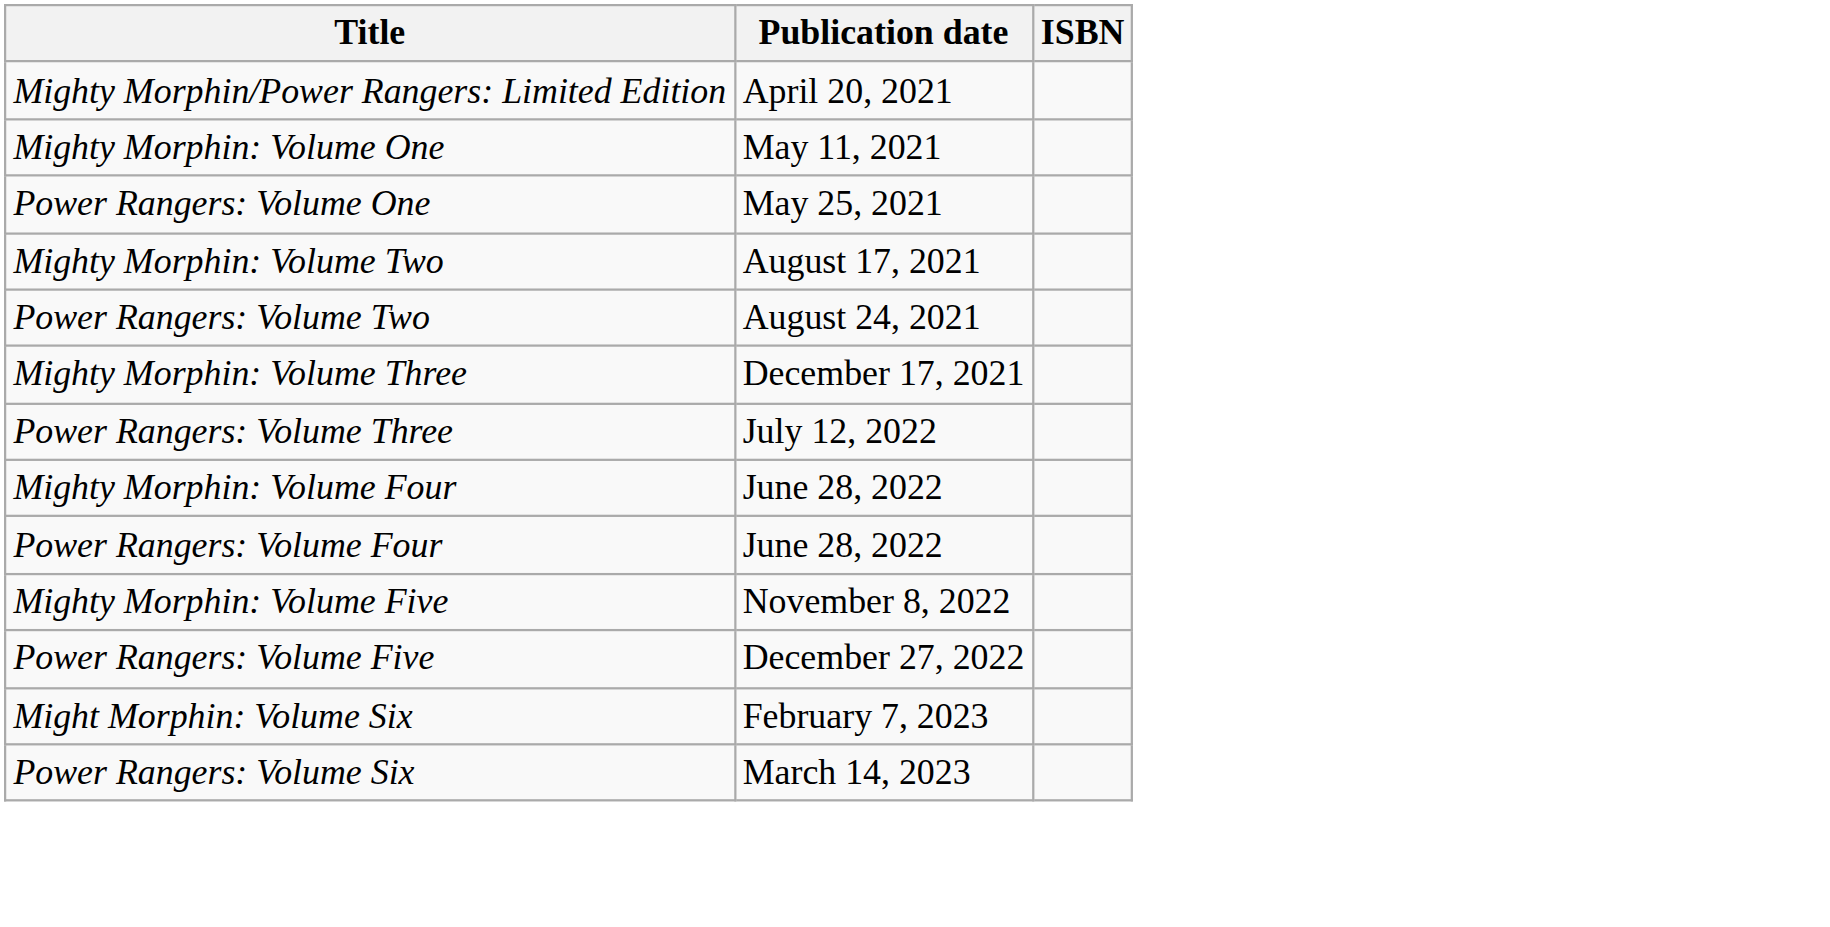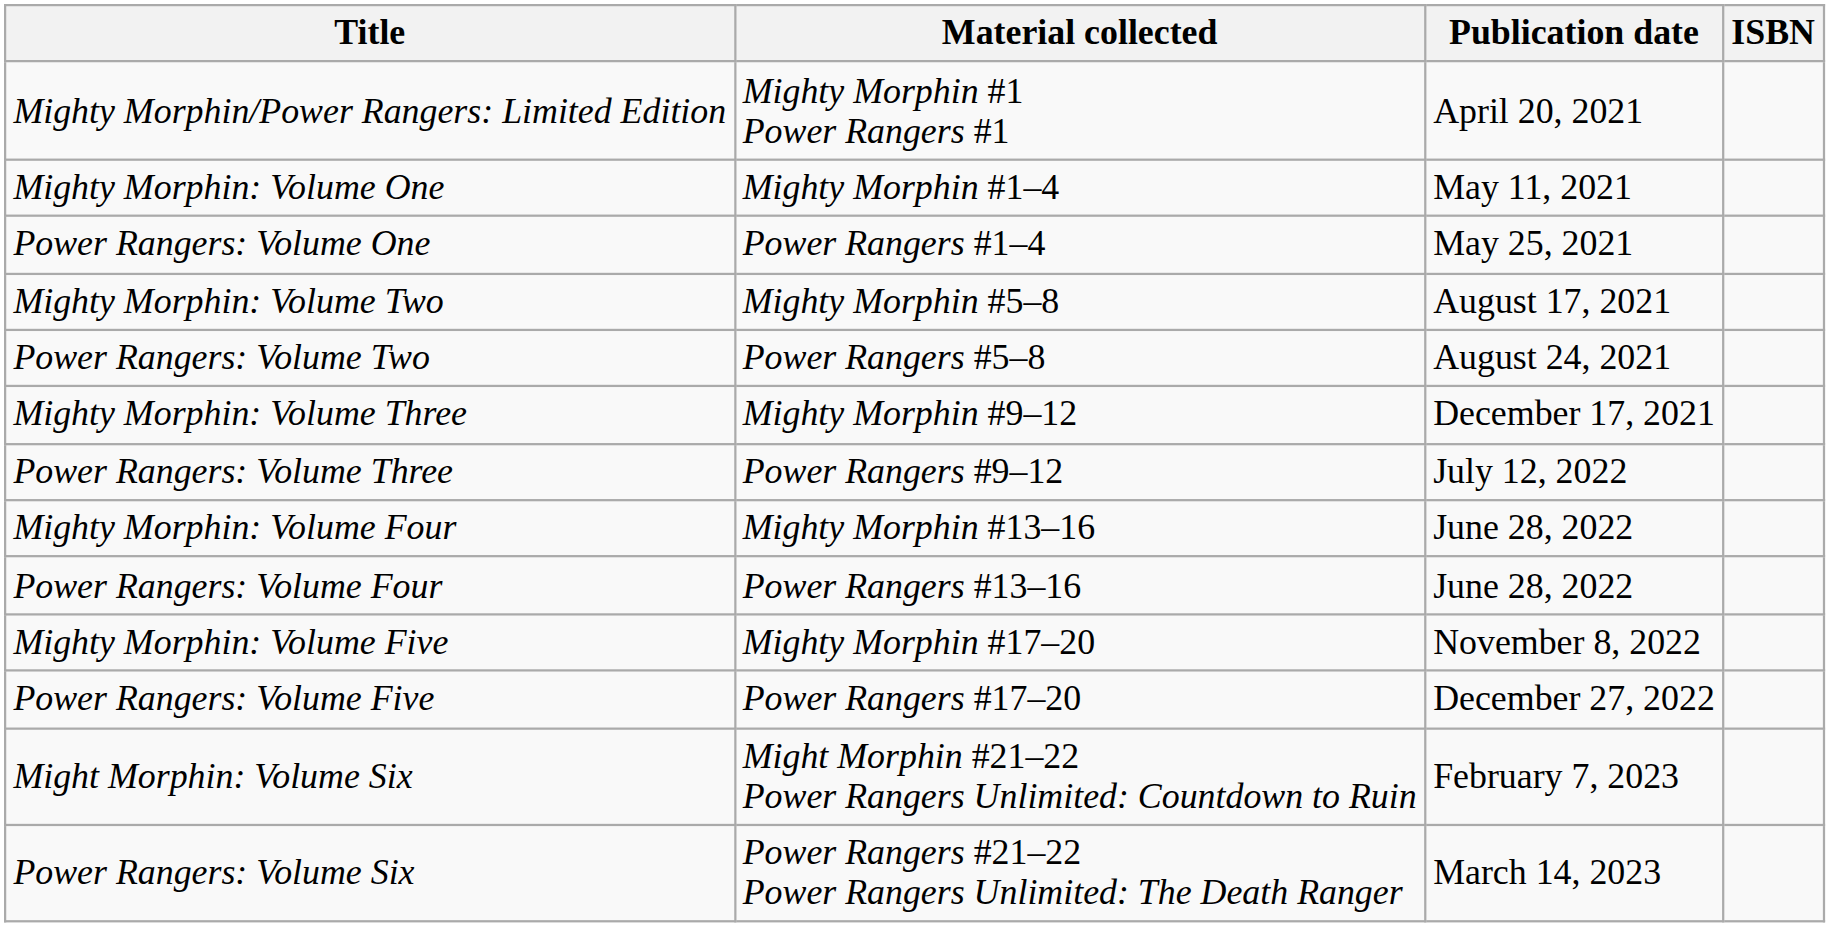+ column: Material collected | Mighty Morphin #1 Power Rangers #1 | Mighty Morphin #1–4 | Power Rangers #1–4 | Mighty Morphin #5–8 | Power Rangers #5–8 | Mighty Morphin #9–12 | Power Rangers #9–12 | Mighty Morphin #13–16 | Power Rangers #13–16 | Mighty Morphin #17–20 | Power Rangers #17–20 | Might Morphin #21–22 Power Rangers Unlimited: Countdown to Ruin | Power Rangers #21–22 Power Rangers Unlimited: The Death Ranger
